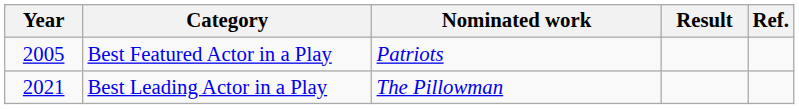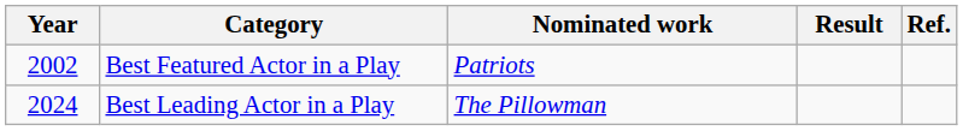Best Featured Actor in a Play | Year: 2005 -> 2002
Best Leading Actor in a Play | Year: 2021 -> 2024
